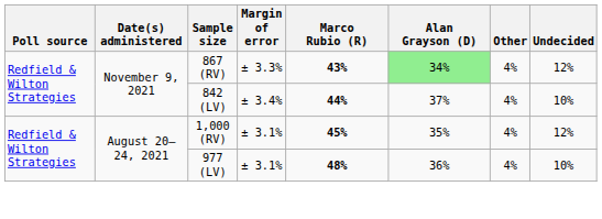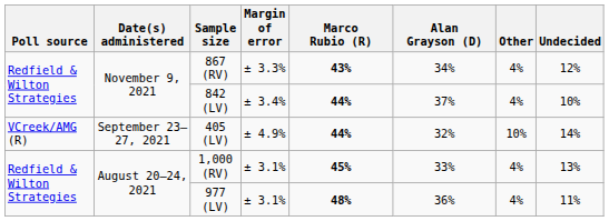867 (RV) | Alan Grayson (D): lightgreen background -> no background
+ row: VCreek/AMG (R) | September 23–27, 2021 | 405 (LV) | ± 4.9% | 44% | 32% | 10% | 14%
1,000 (RV) | Alan Grayson (D): 35% -> 33%
1,000 (RV) | Undecided: 12% -> 13%
977 (LV) | Undecided: 10% -> 11%
